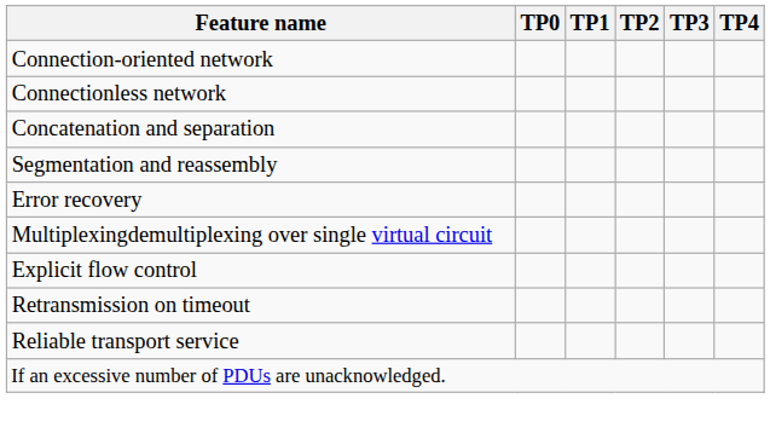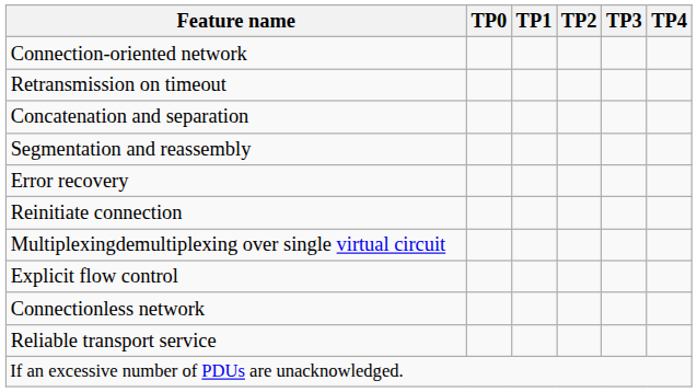rows swapped: Connectionless network <-> Retransmission on timeout
+ row: Reinitiate connection
